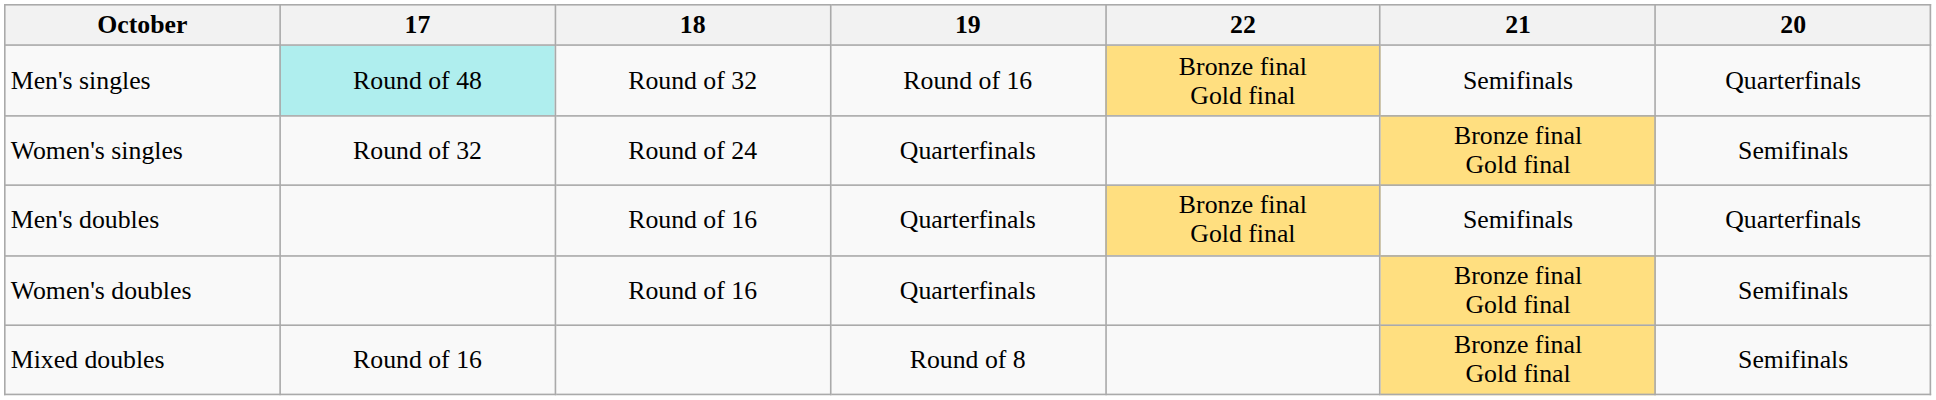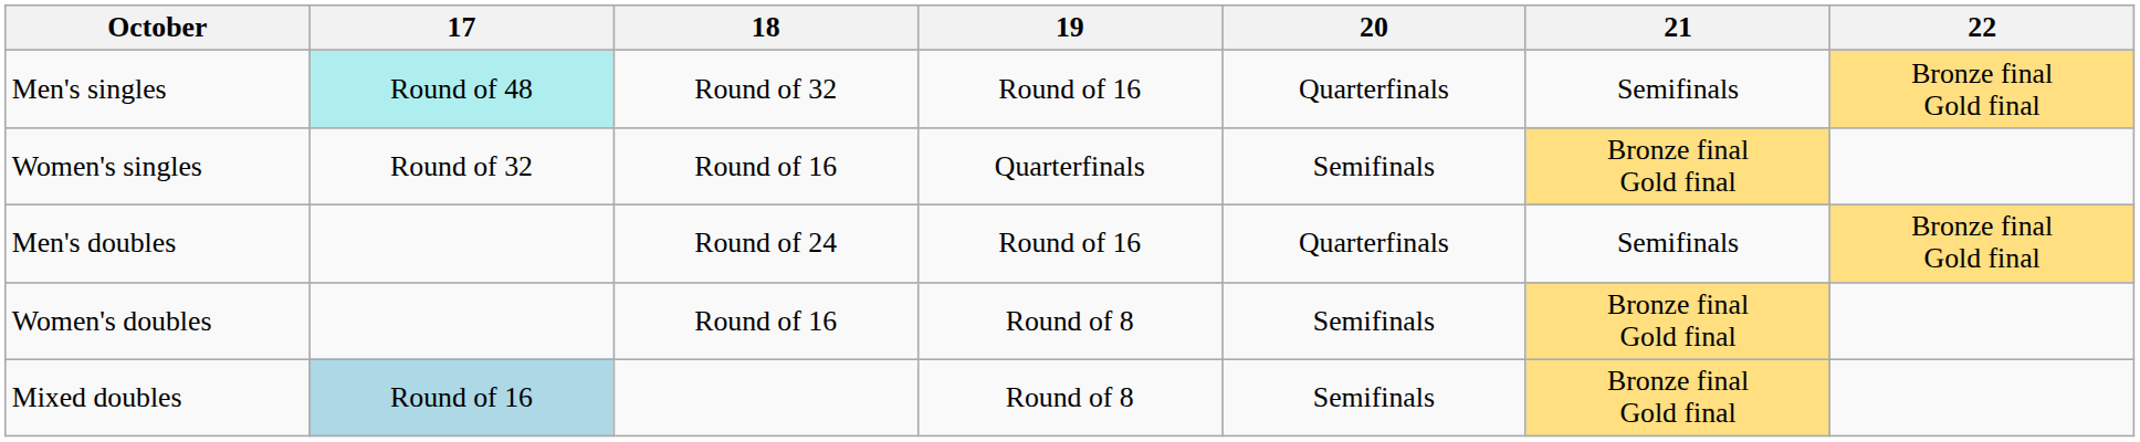columns swapped: 20 <-> 22
Women's singles | 18: Round of 24 -> Round of 16
Men's doubles | 18: Round of 16 -> Round of 24
Men's doubles | 19: Quarterfinals -> Round of 16
Women's doubles | 19: Quarterfinals -> Round of 8
Mixed doubles | 17: no background -> lightblue background
